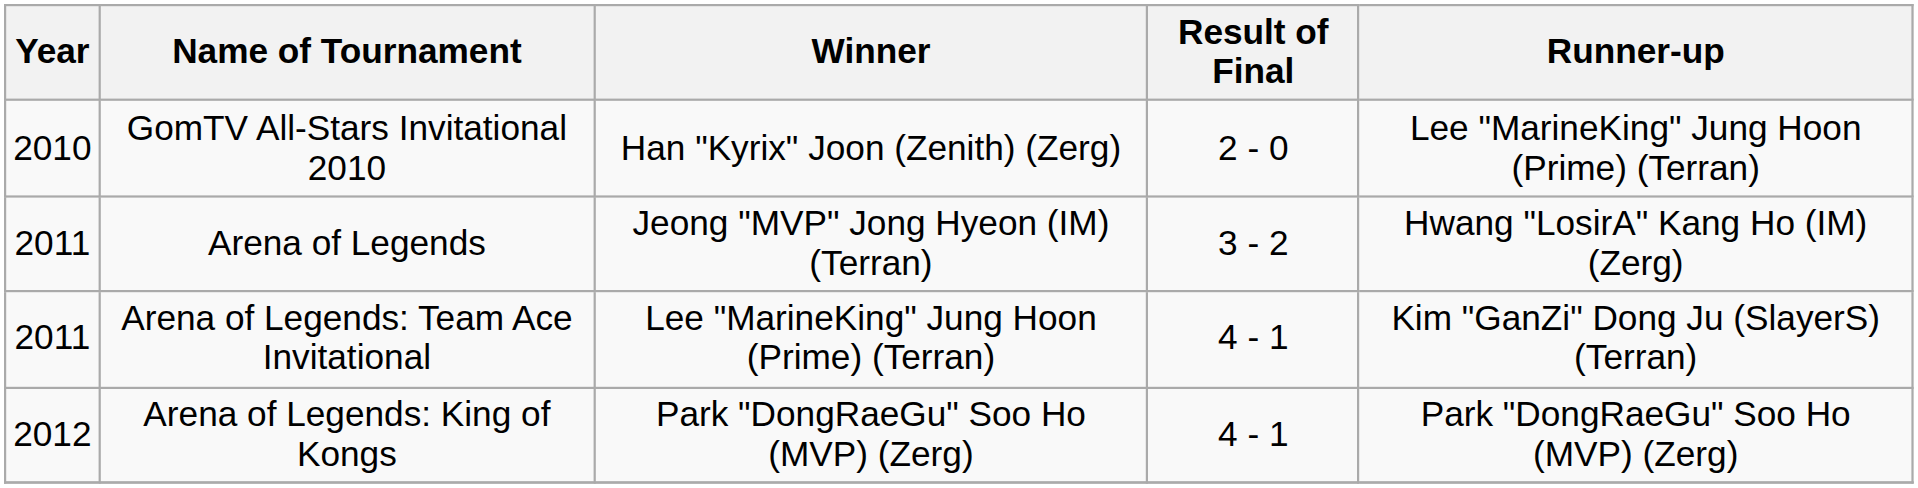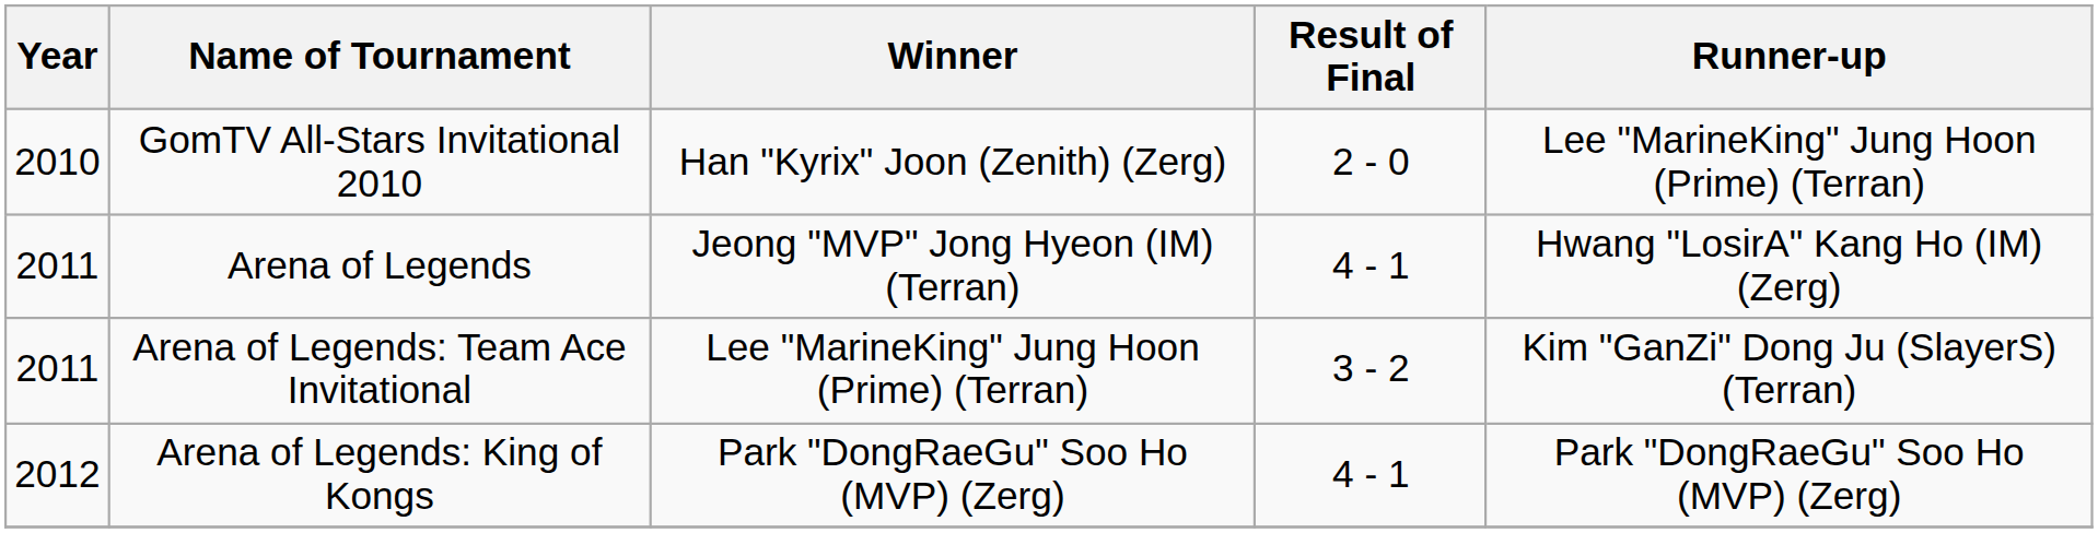Arena of Legends | Result of Final: 3 - 2 -> 4 - 1
Arena of Legends: Team Ace Invitational | Result of Final: 4 - 1 -> 3 - 2
